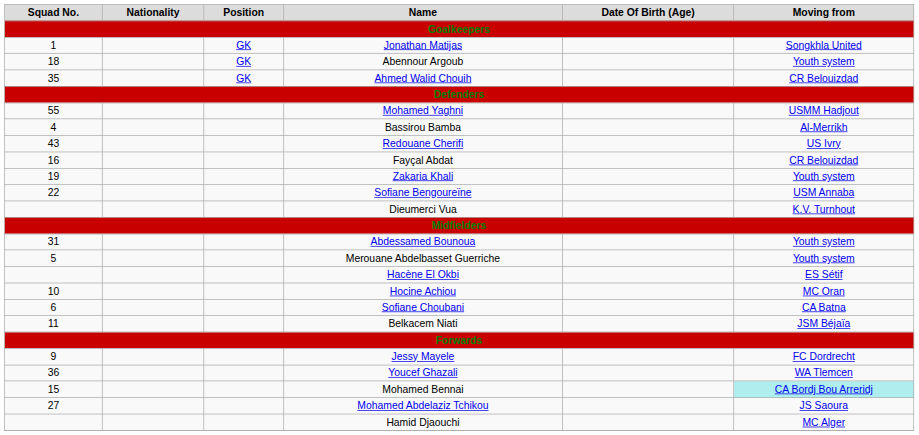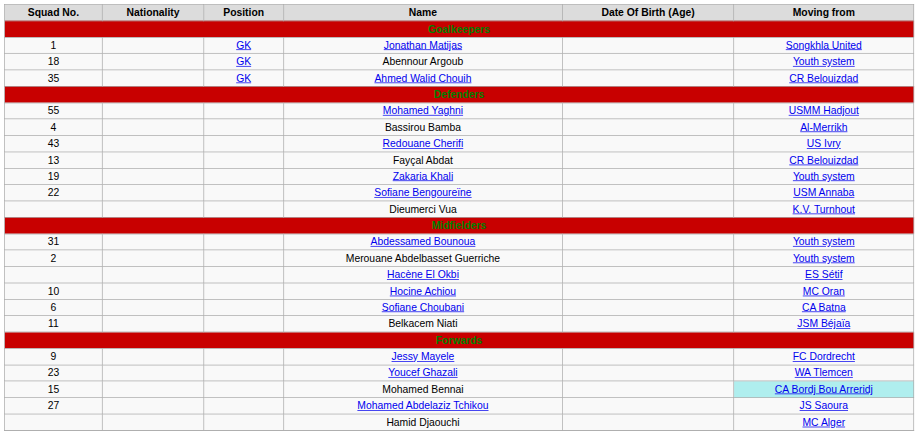Fayçal Abdat | Squad No.: 16 -> 13
Merouane Abdelbasset Guerriche | Squad No.: 5 -> 2
Youcef Ghazali | Squad No.: 36 -> 23
